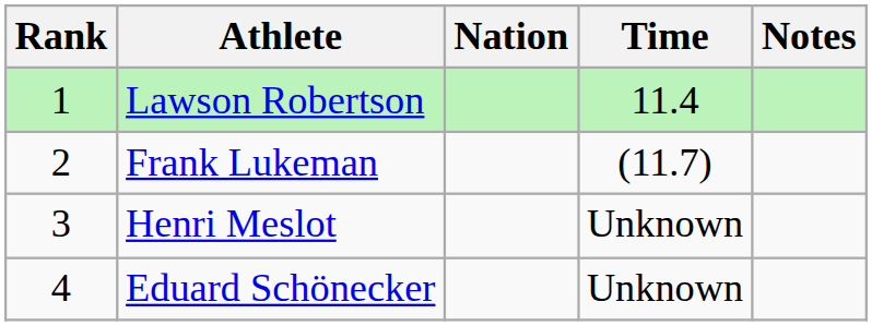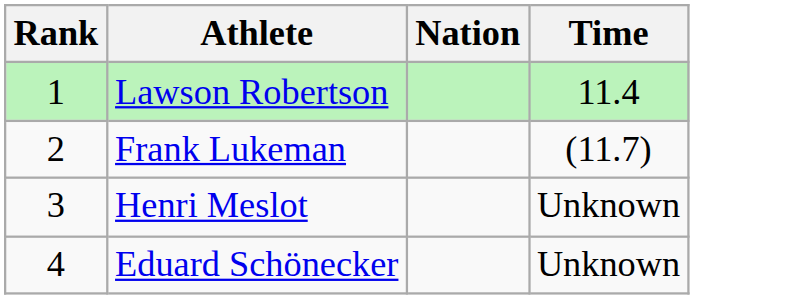- column: Notes
